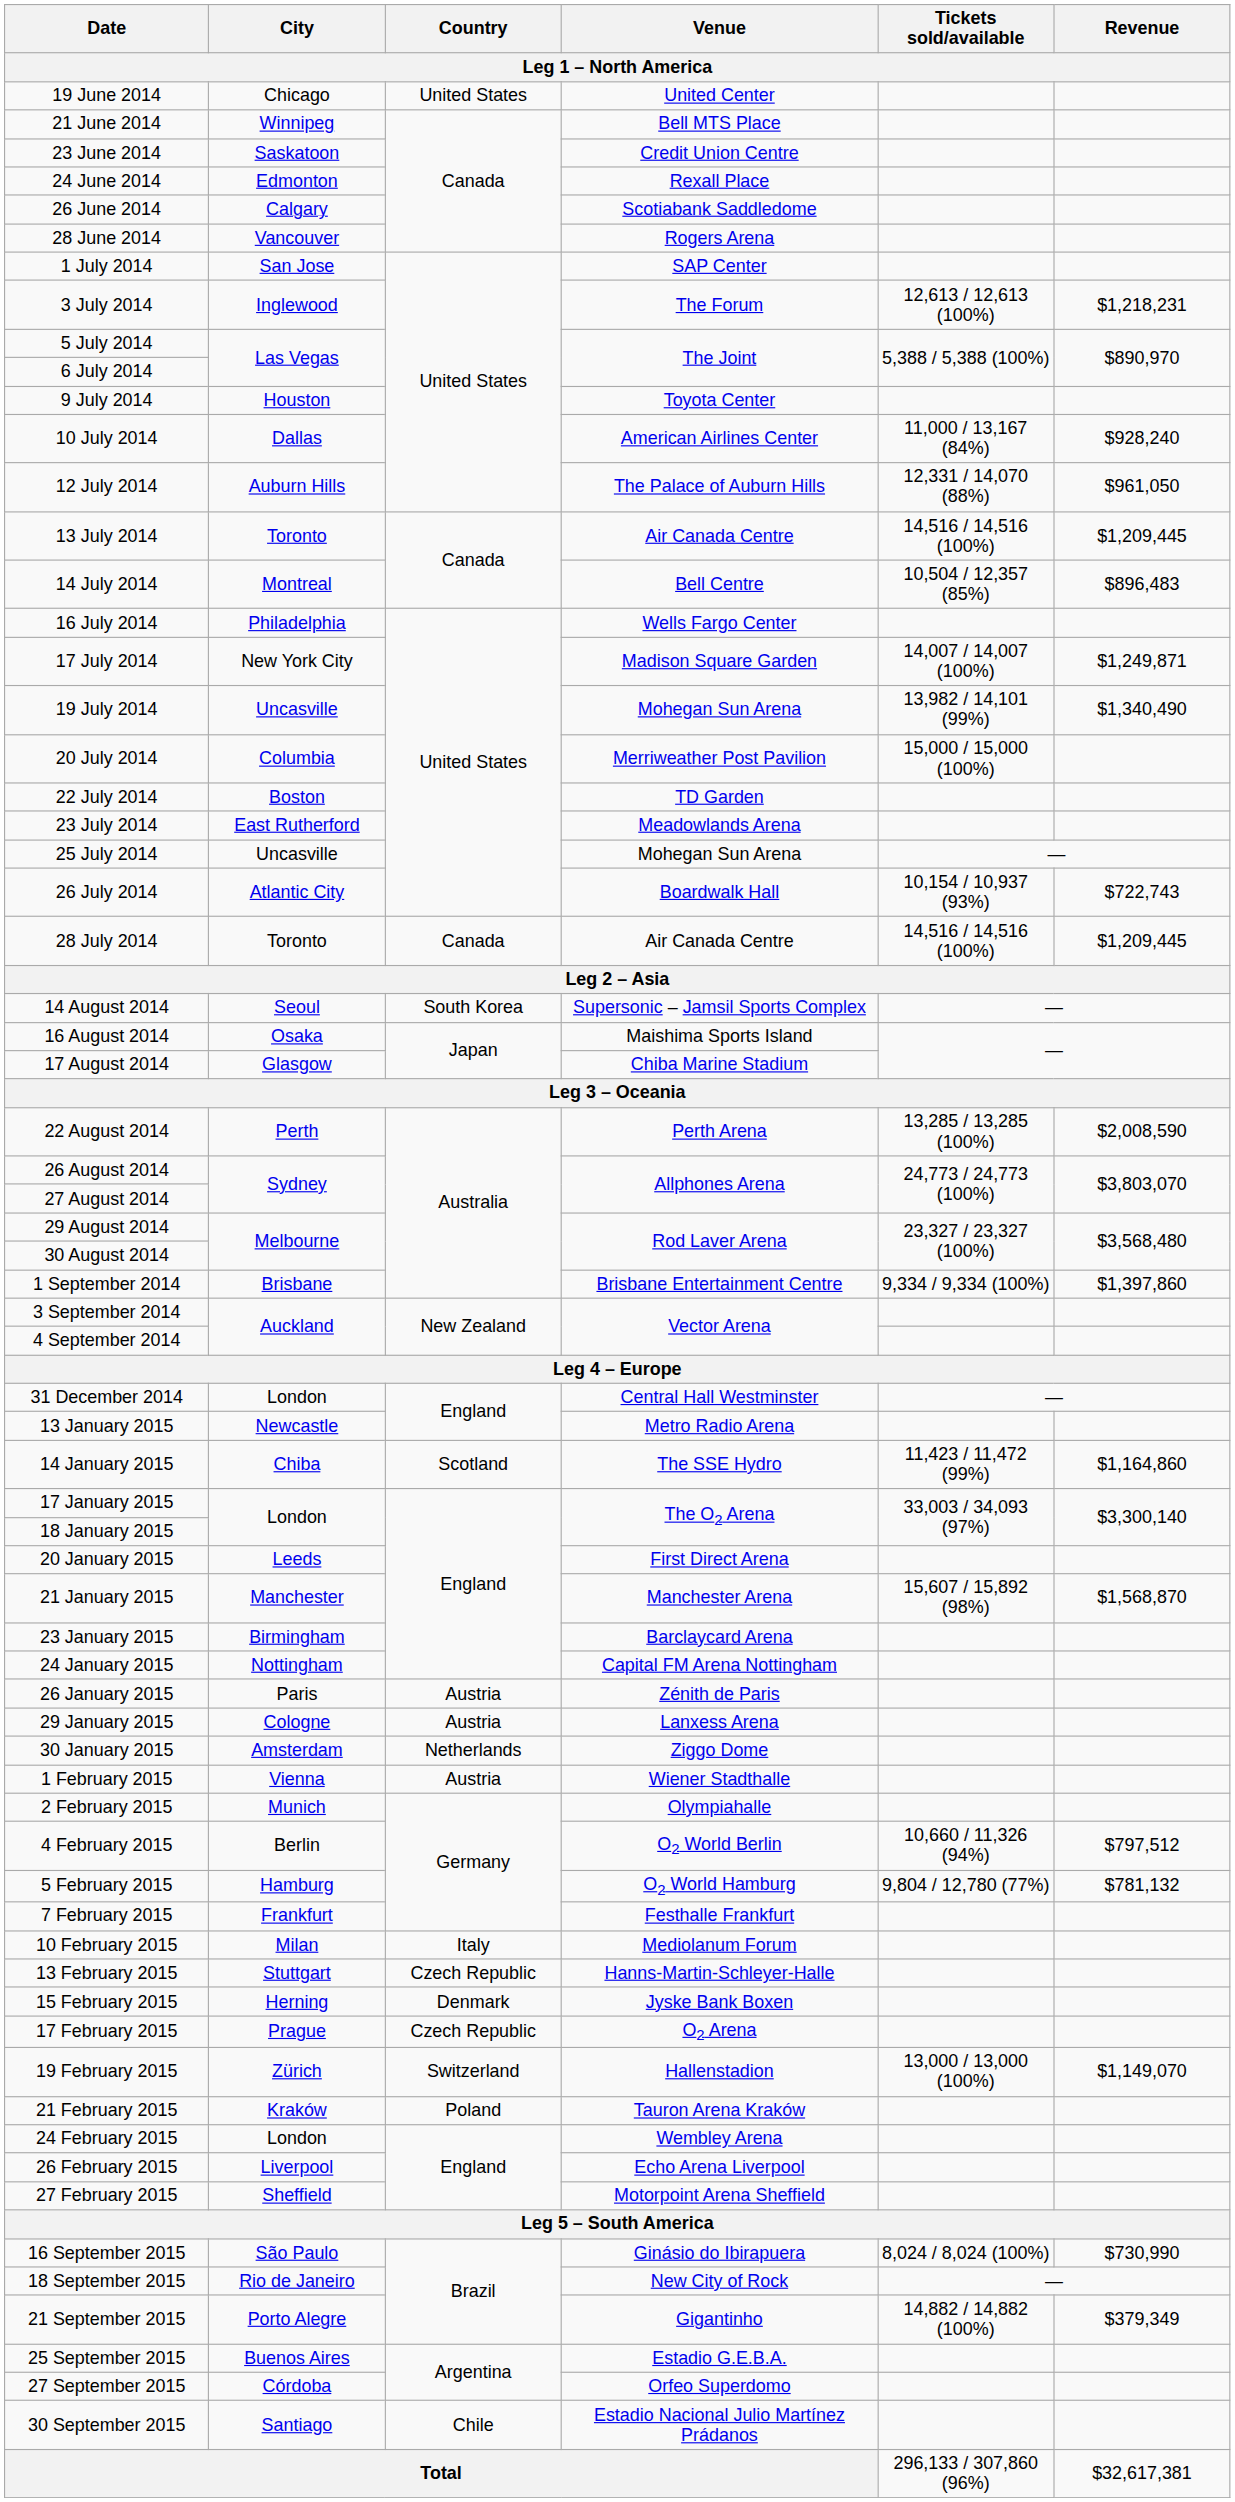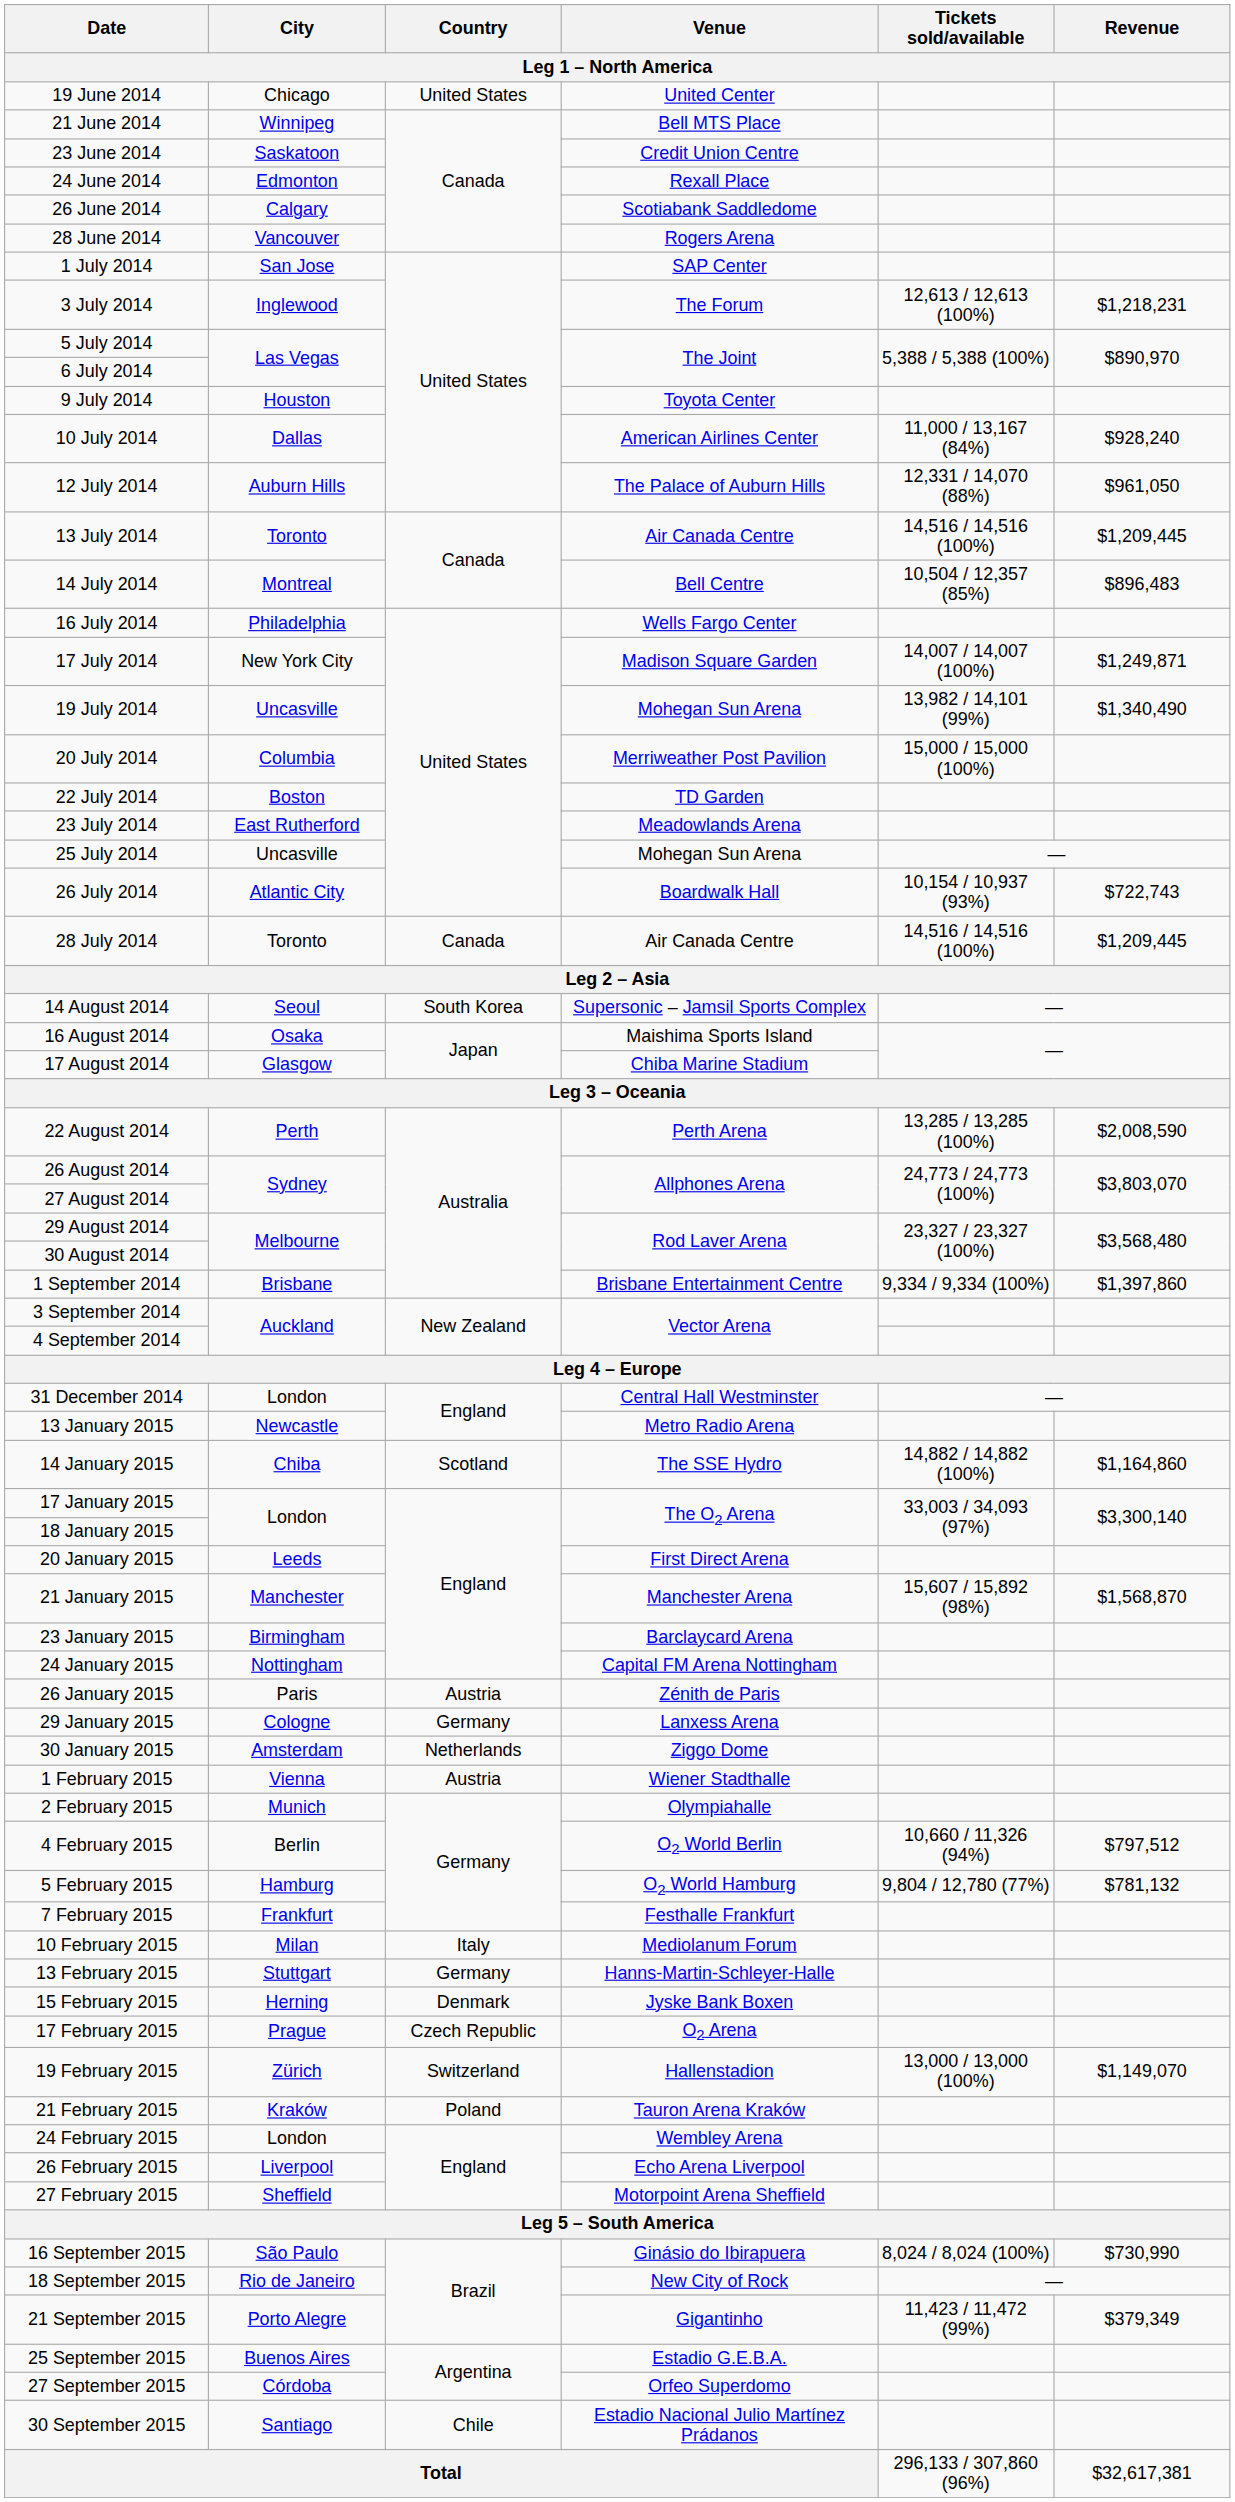14 January 2015 | Tickets sold/available: 11,423 / 11,472 (99%) -> 14,882 / 14,882 (100%)
29 January 2015 | Country: Austria -> Germany
13 February 2015 | Country: Czech Republic -> Germany
21 September 2015 | Tickets sold/available: 14,882 / 14,882 (100%) -> 11,423 / 11,472 (99%)
